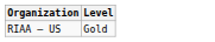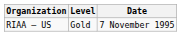+ column: Date | 7 November 1995
